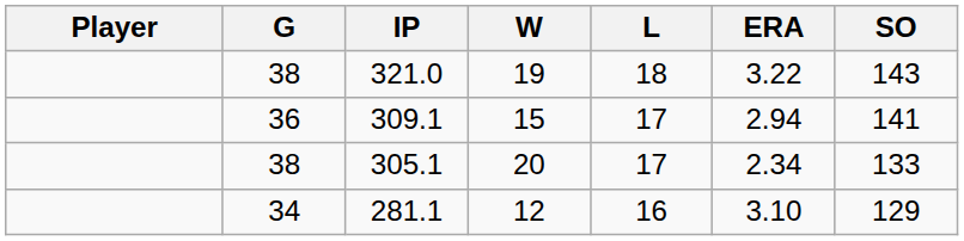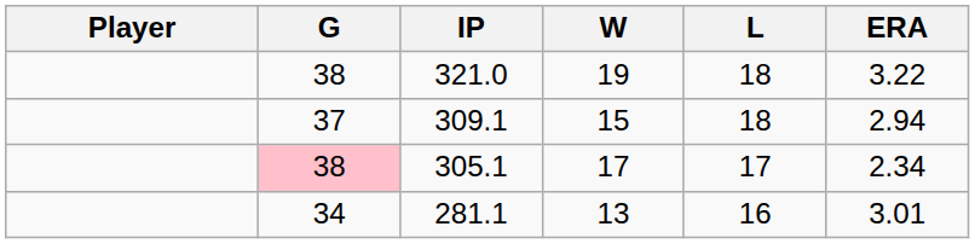- column: SO | 143 | 141 | 133 | 129
309.1 | G: 36 -> 37
309.1 | L: 17 -> 18
305.1 | G: no background -> pink background
305.1 | W: 20 -> 17
281.1 | W: 12 -> 13
281.1 | ERA: 3.10 -> 3.01
